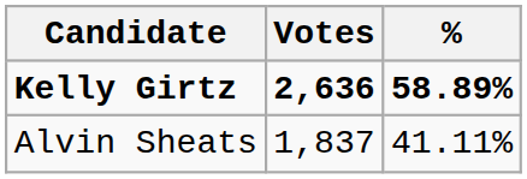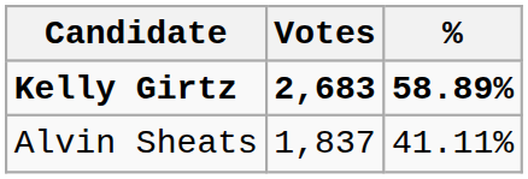Kelly Girtz | Votes: 2,636 -> 2,683
